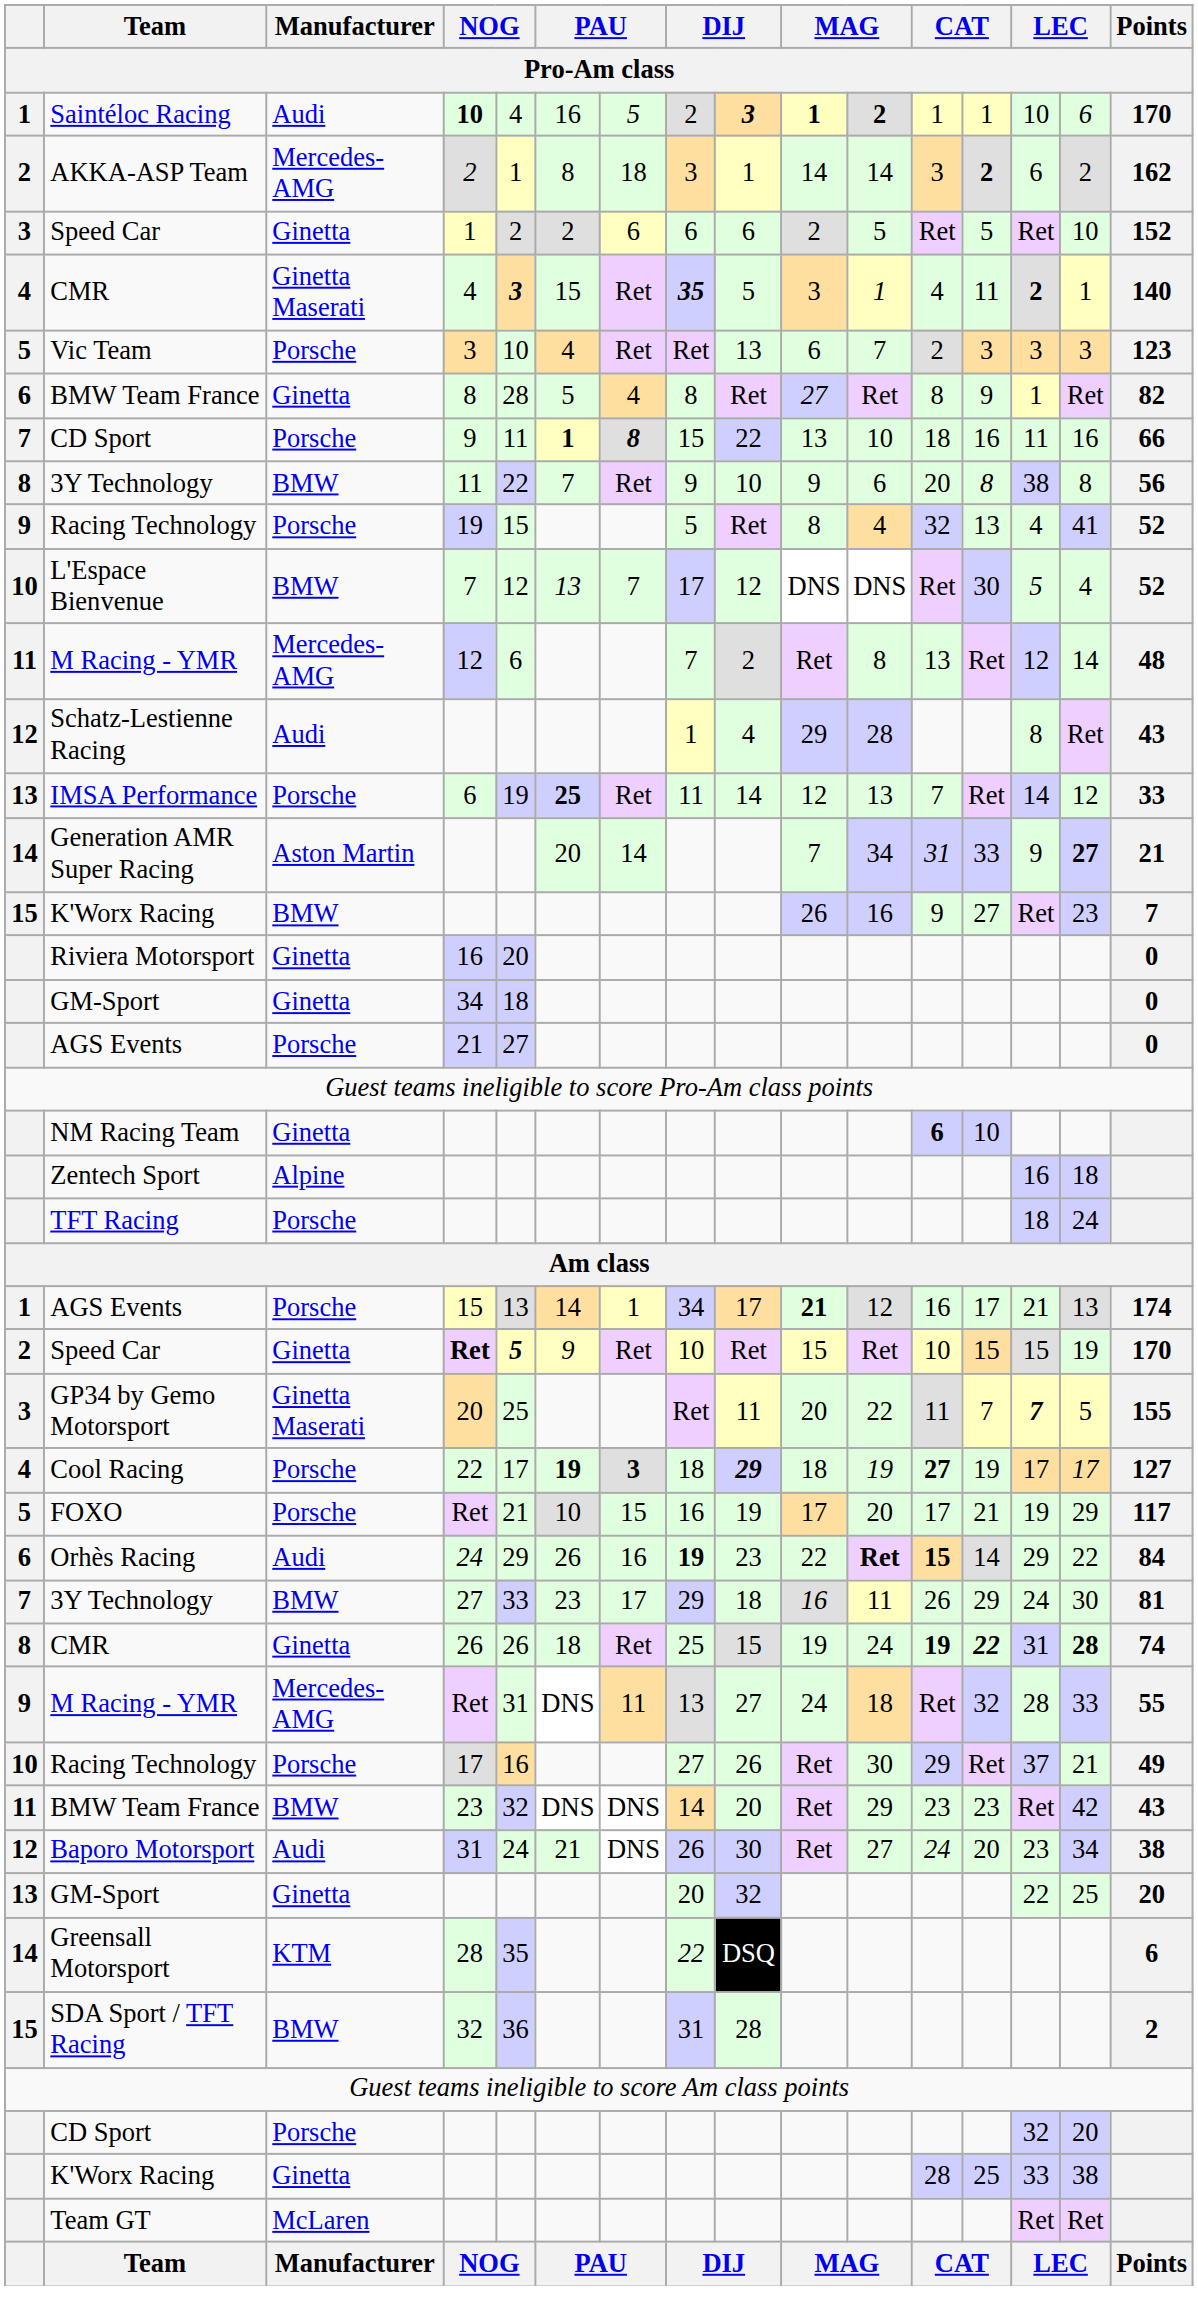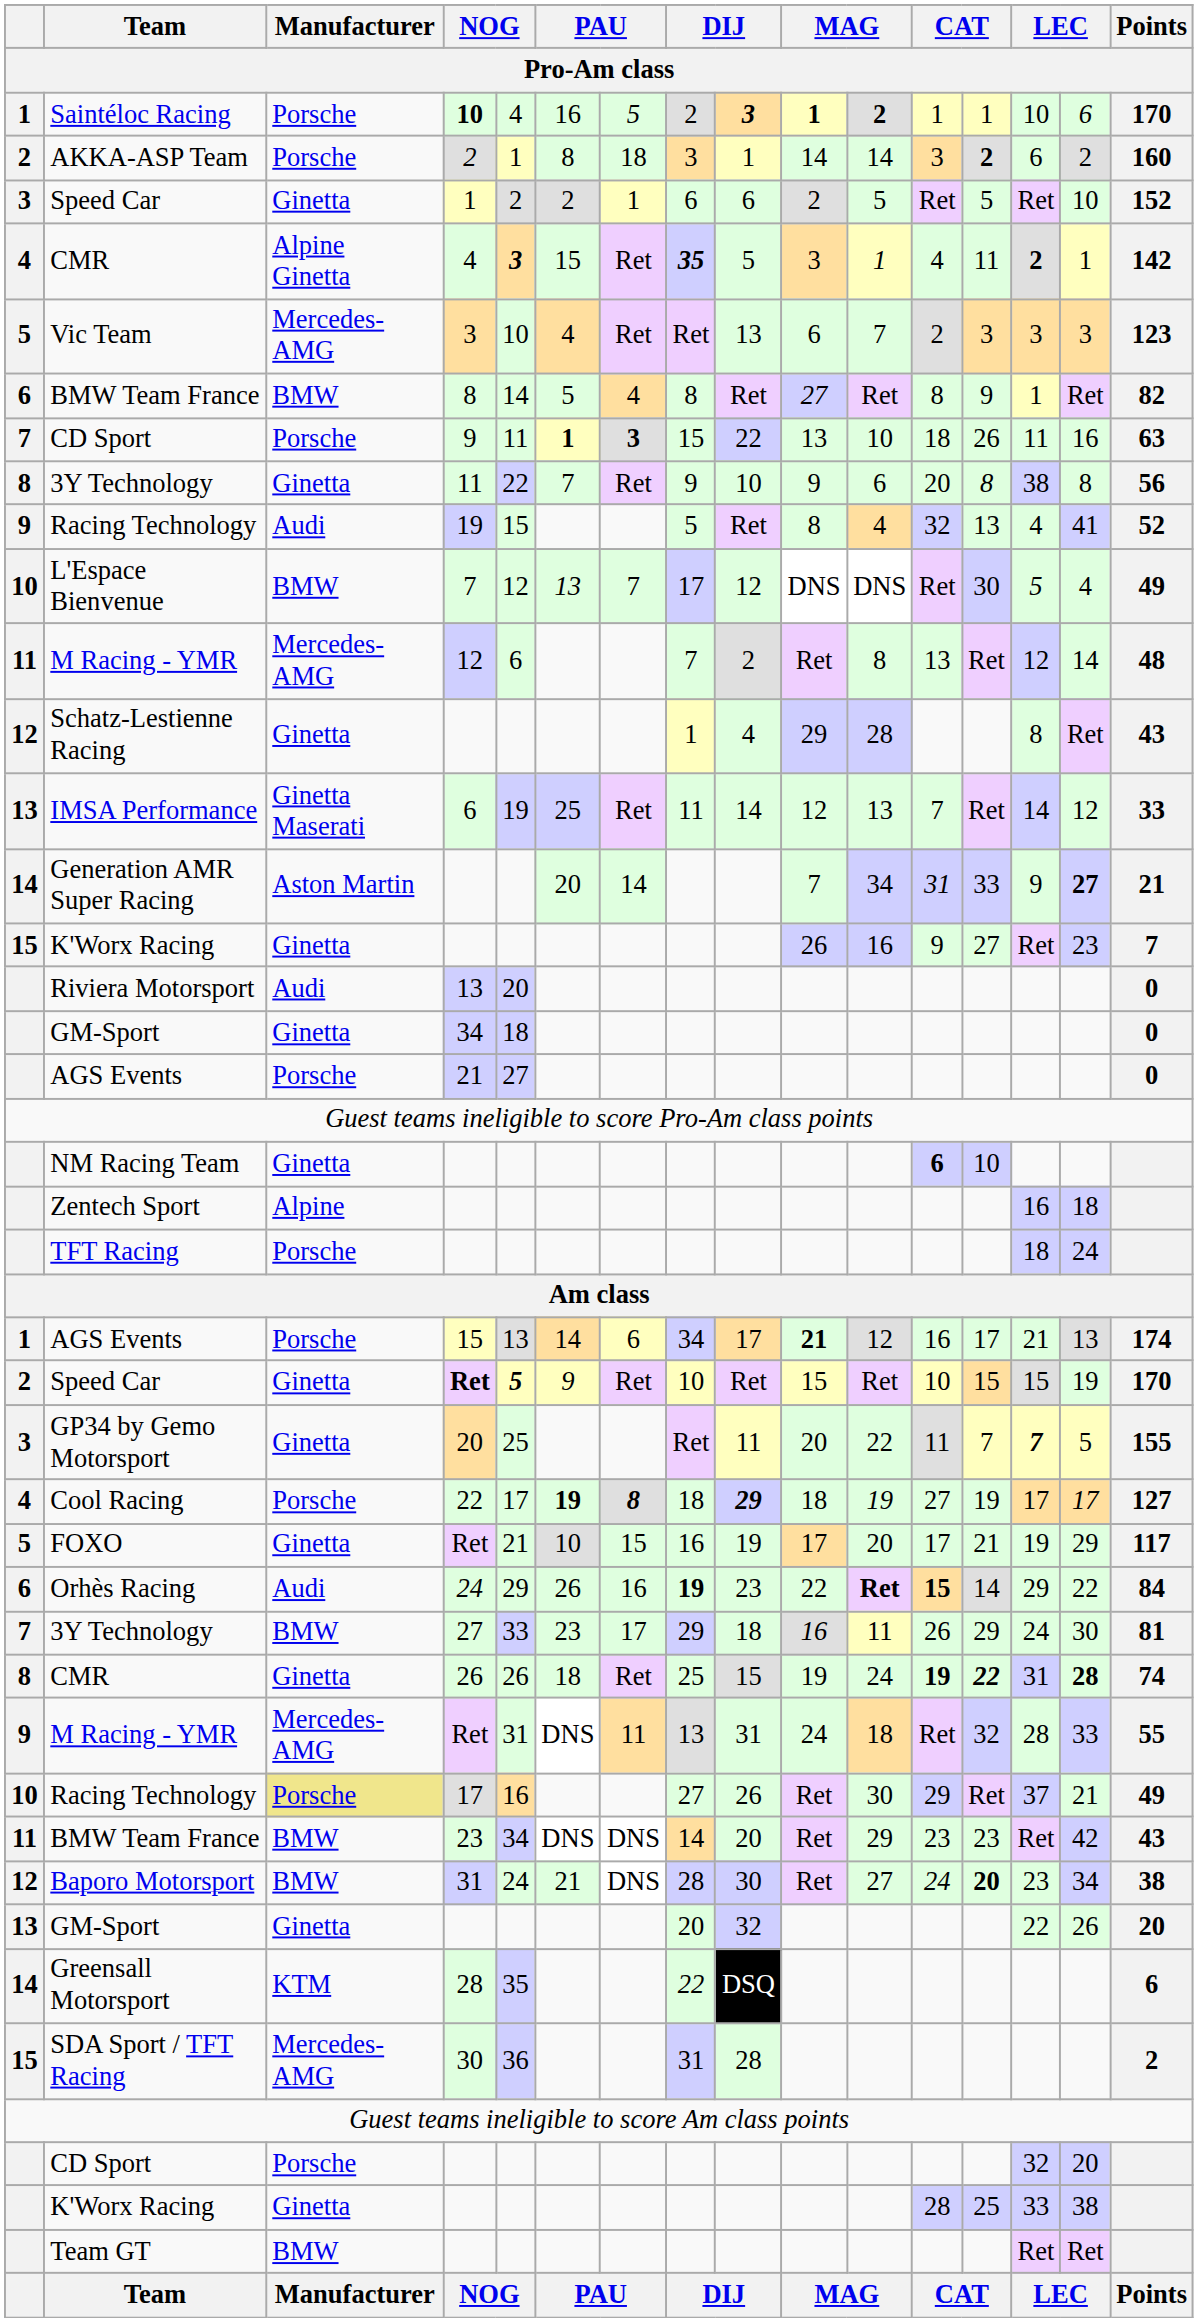Saintéloc Racing | Manufacturer: Audi -> Porsche
AKKA-ASP Team | Manufacturer: Mercedes-AMG -> Porsche
AKKA-ASP Team | Points: 162 -> 160
3 / Speed Car | column 7: 6 -> 1
4 / CMR | Manufacturer: Ginetta Maserati -> Alpine Ginetta
4 / CMR | Points: 140 -> 142
Vic Team | Manufacturer: Porsche -> Mercedes-AMG
6 / BMW Team France | Manufacturer: Ginetta -> BMW
6 / BMW Team France | column 5: 28 -> 14
7 / CD Sport | column 7: 8 -> 3
7 / CD Sport | column 13: 16 -> 26
7 / CD Sport | Points: 66 -> 63
8 / 3Y Technology | Manufacturer: BMW -> Ginetta
9 / Racing Technology | Manufacturer: Porsche -> Audi
L'Espace Bienvenue | Points: 52 -> 49
Schatz-Lestienne Racing | Manufacturer: Audi -> Ginetta
IMSA Performance | Manufacturer: Porsche -> Ginetta Maserati
IMSA Performance | column 6: bold -> normal
15 / K'Worx Racing | Manufacturer: BMW -> Ginetta
Riviera Motorsport | Manufacturer: Ginetta -> Audi
Riviera Motorsport | column 4: 16 -> 13
1 / AGS Events | column 7: 1 -> 6
GP34 by Gemo Motorsport | Manufacturer: Ginetta Maserati -> Ginetta
Cool Racing | column 7: 3 -> 8
Cool Racing | column 12: bold -> normal
FOXO | Manufacturer: Porsche -> Ginetta
9 / M Racing - YMR | column 9: 27 -> 31
10 / Racing Technology | Manufacturer: no background -> khaki background
11 / BMW Team France | column 5: 32 -> 34
Baporo Motorsport | Manufacturer: Audi -> BMW
Baporo Motorsport | column 8: 26 -> 28
Baporo Motorsport | column 13: normal -> bold
13 / GM-Sport | column 15: 25 -> 26
SDA Sport / TFT Racing | Manufacturer: BMW -> Mercedes-AMG
SDA Sport / TFT Racing | column 4: 32 -> 30
Team GT | Manufacturer: McLaren -> BMW
